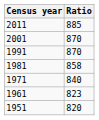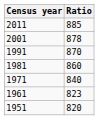2001 | Ratio: 870 -> 878
1981 | Ratio: 858 -> 860
